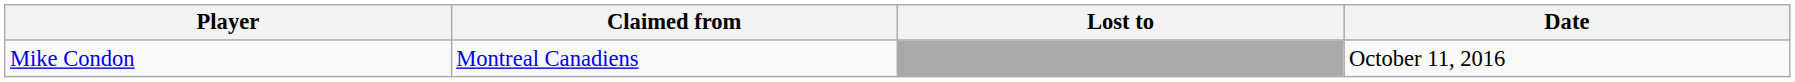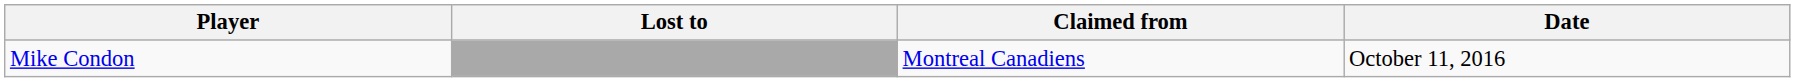columns swapped: Claimed from <-> Lost to
